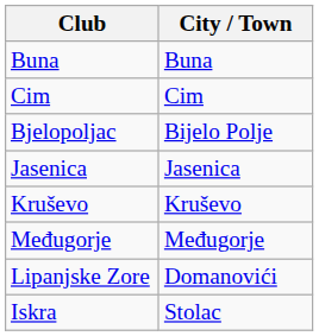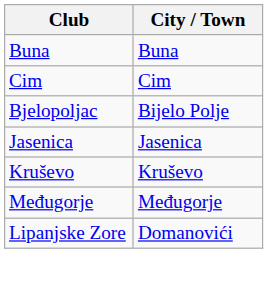- row: Iskra | Stolac
